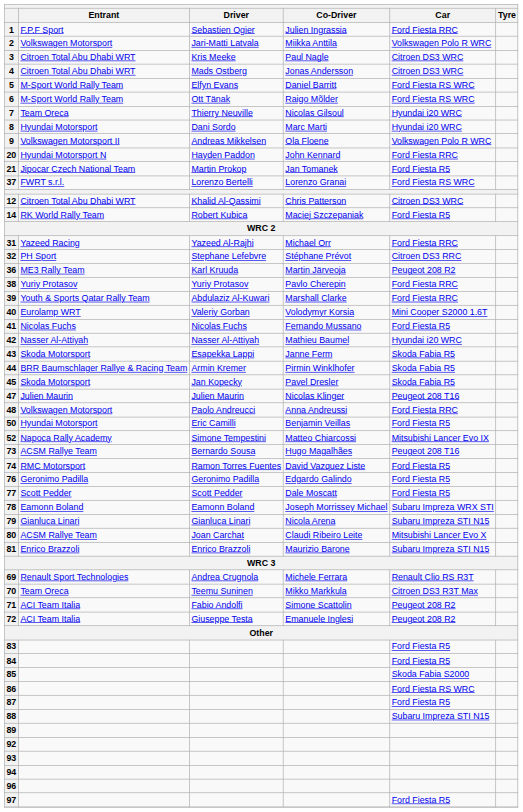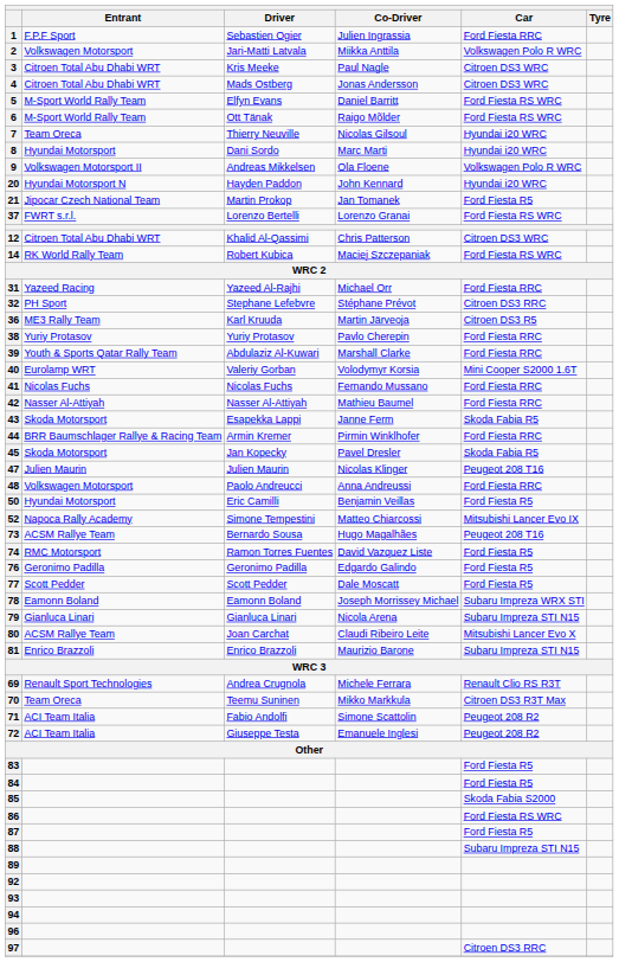20 | Car: Ford Fiesta RRC -> Hyundai i20 WRC
14 | Car: Ford Fiesta R5 -> Ford Fiesta RS WRC
36 | Car: Peugeot 208 R2 -> Citroen DS3 R5
41 | Car: Ford Fiesta R5 -> Ford Fiesta RRC
42 | Car: Hyundai i20 WRC -> Ford Fiesta RRC
44 | Car: Skoda Fabia R5 -> Ford Fiesta RRC
97 | Car: Ford Fiesta R5 -> Citroen DS3 RRC
